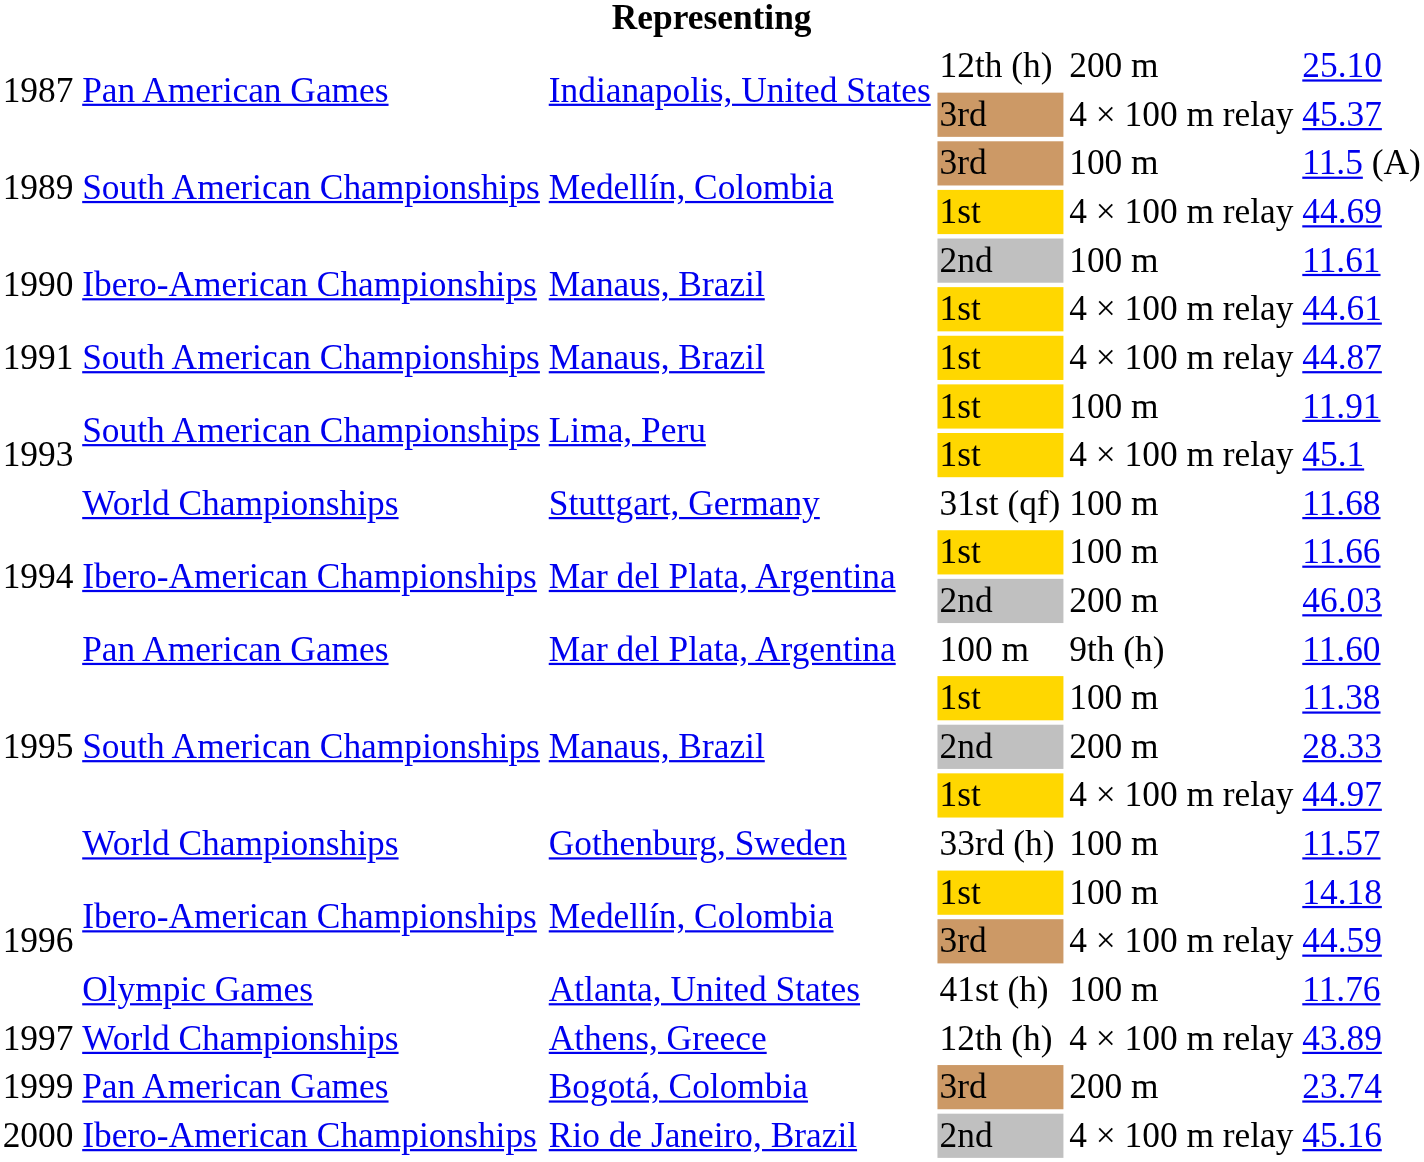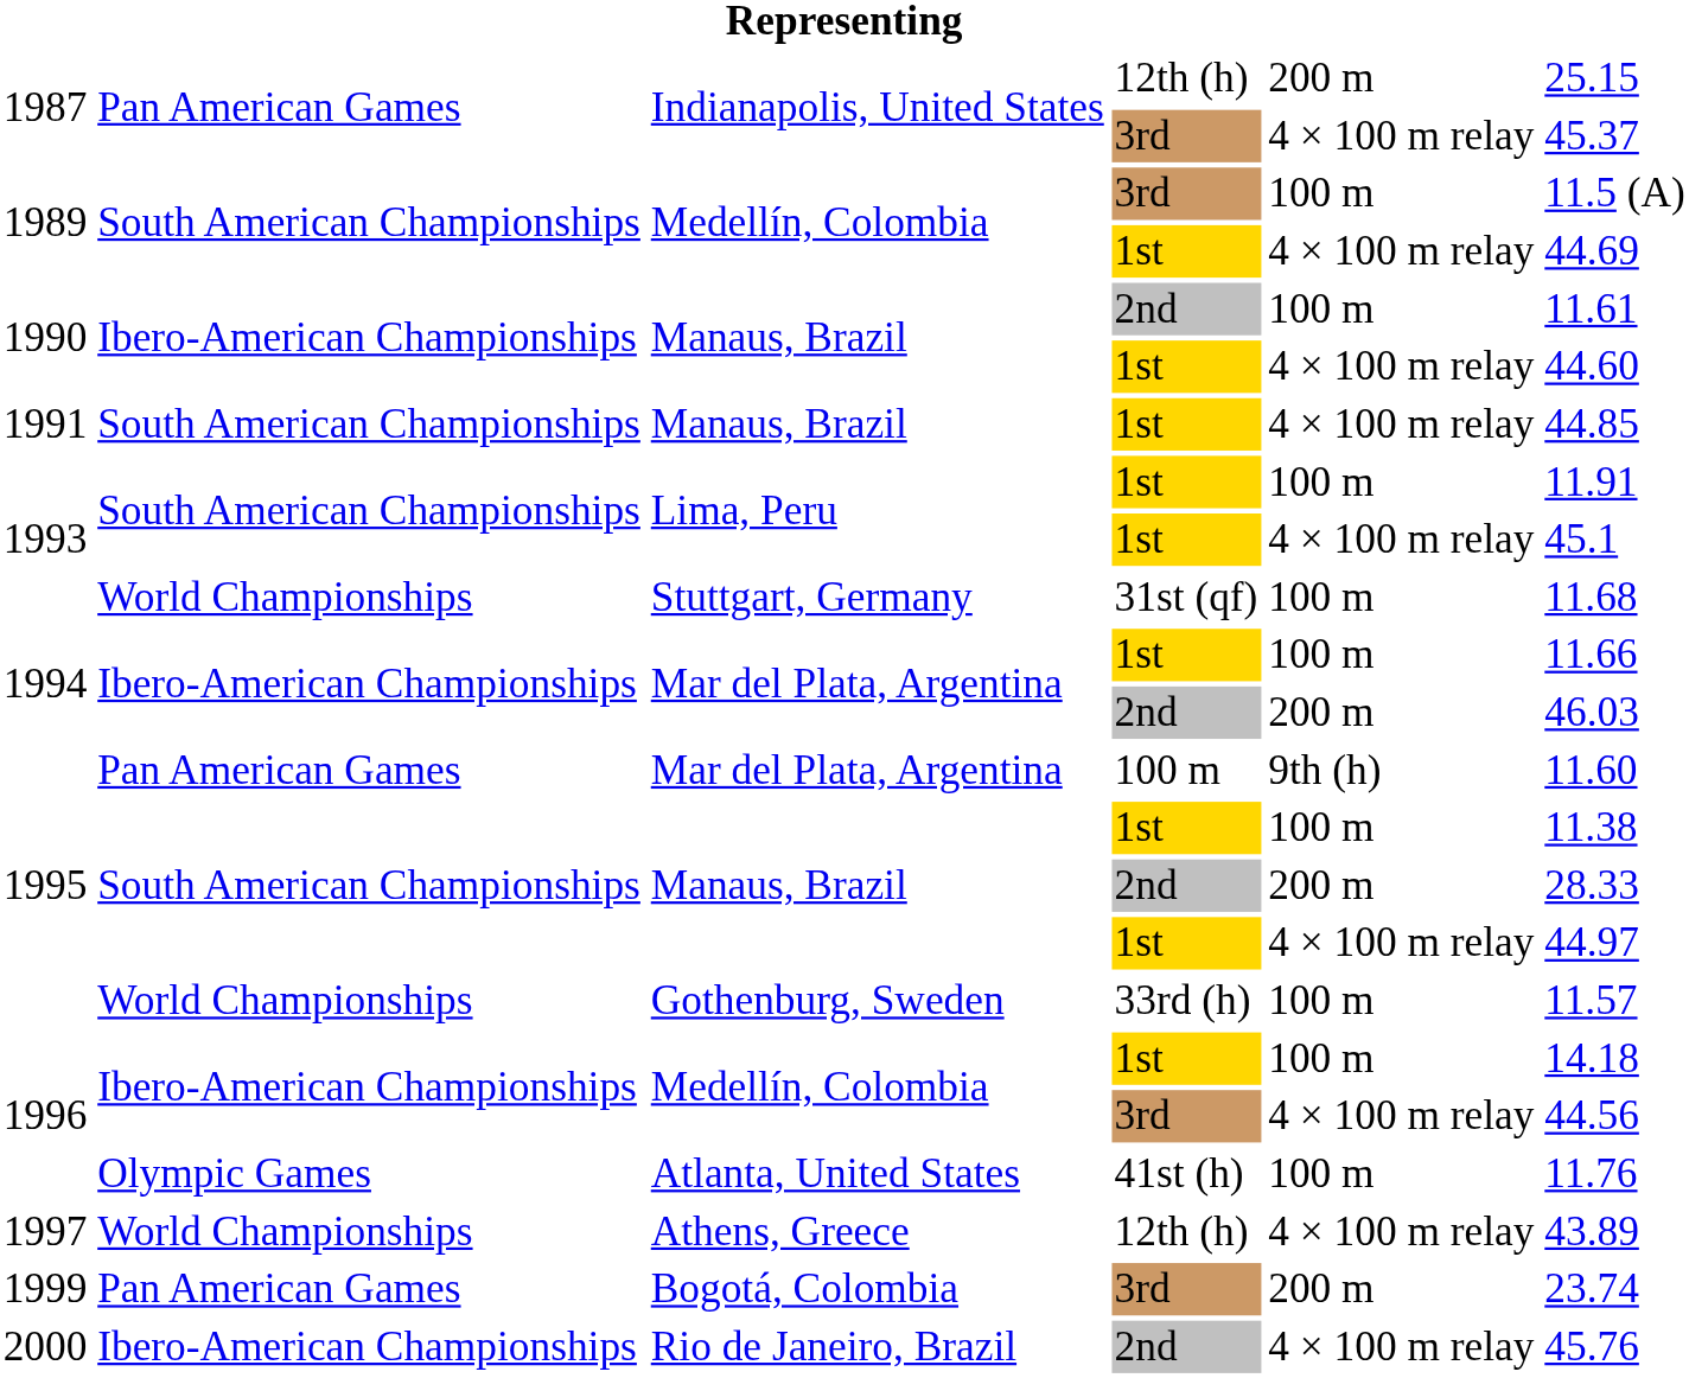1987 / 12th (h) | column 6: 25.10 -> 25.15
1990 / 1st | column 6: 44.61 -> 44.60
1991 | column 6: 44.87 -> 44.85
1996 / 3rd | column 6: 44.59 -> 44.56
2000 | column 6: 45.16 -> 45.76
